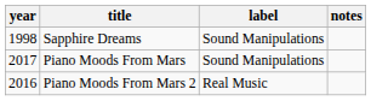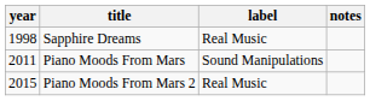Sapphire Dreams | label: Sound Manipulations -> Real Music
Piano Moods From Mars | year: 2017 -> 2011
Piano Moods From Mars 2 | year: 2016 -> 2015
